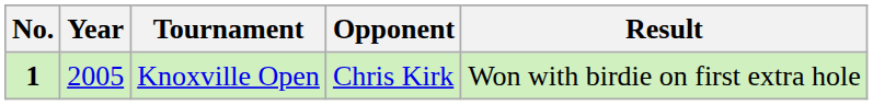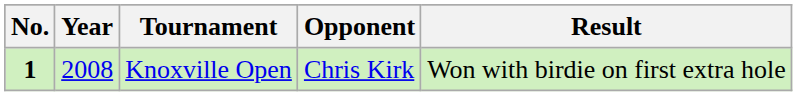Knoxville Open | Year: 2005 -> 2008
